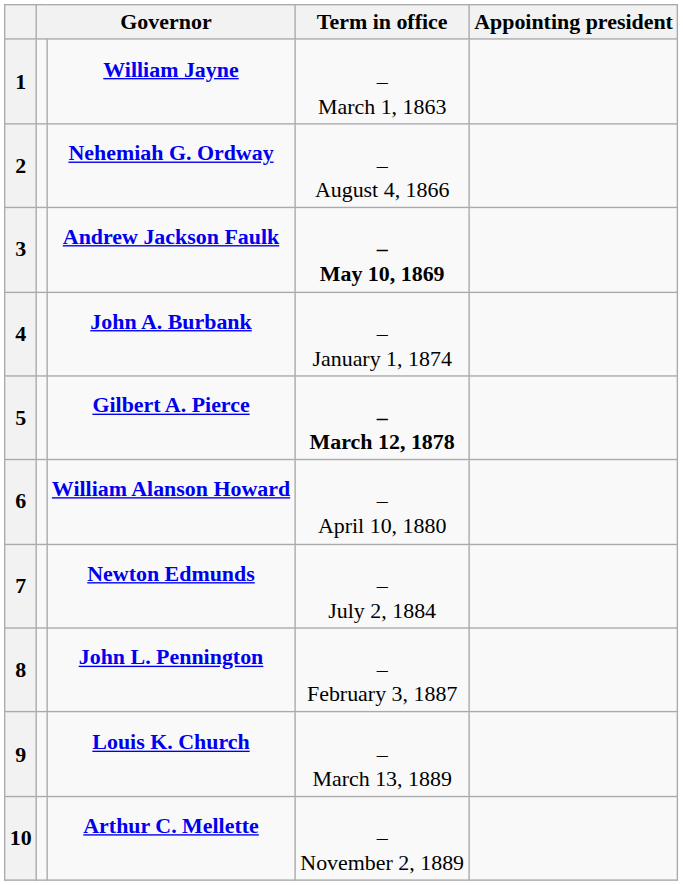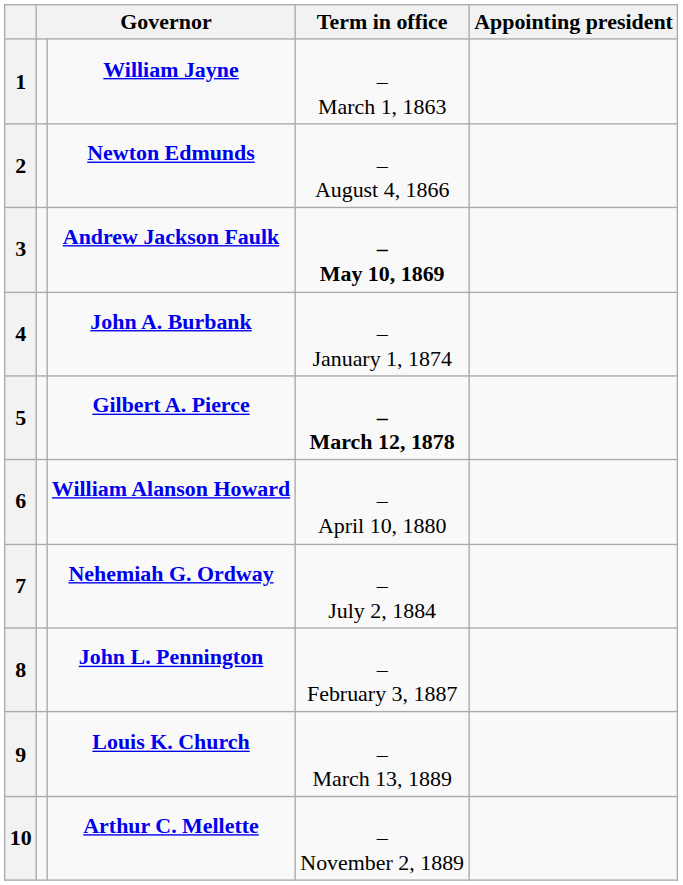2 | column 3: Nehemiah G. Ordway -> Newton Edmunds
7 | column 3: Newton Edmunds -> Nehemiah G. Ordway
